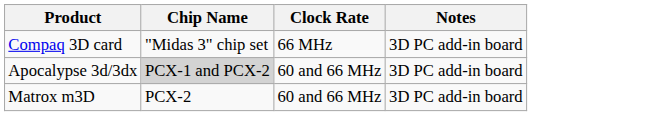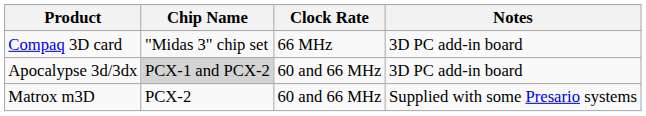Matrox m3D | Notes: 3D PC add-in board -> Supplied with some Presario systems
